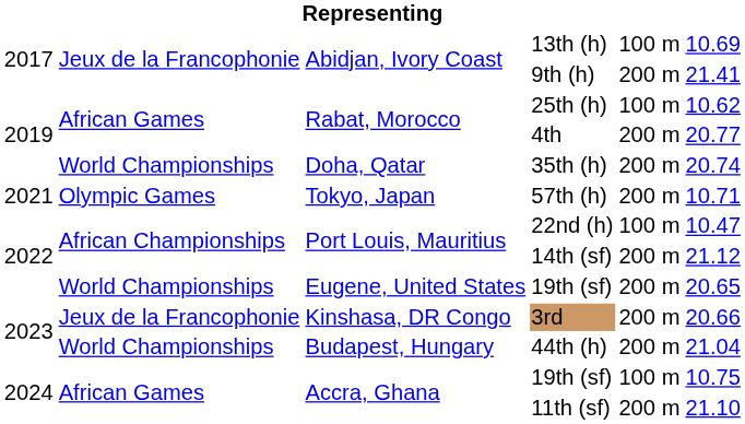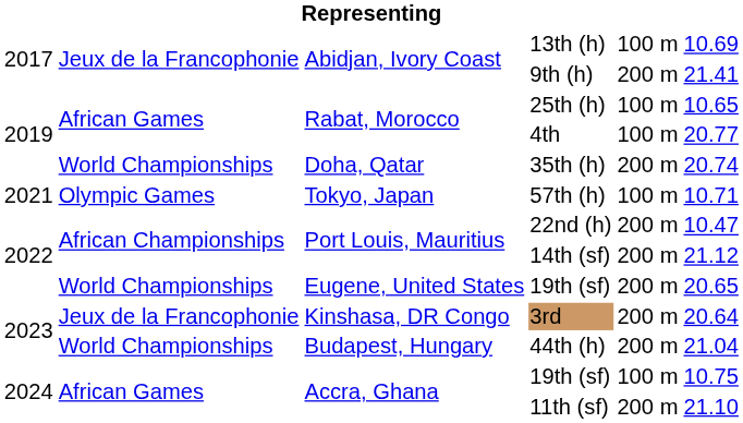25th (h) | column 6: 10.62 -> 10.65
4th | column 5: 200 m -> 100 m
57th (h) | column 5: 200 m -> 100 m
22nd (h) | column 5: 100 m -> 200 m
3rd | column 6: 20.66 -> 20.64
